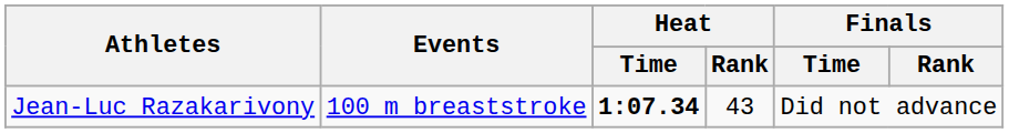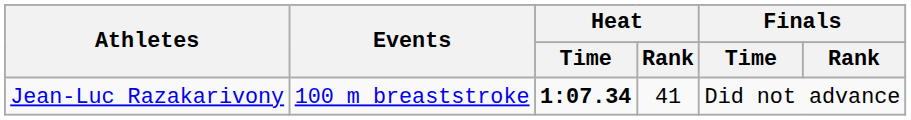Jean-Luc Razakarivony | Heat / Rank: 43 -> 41
